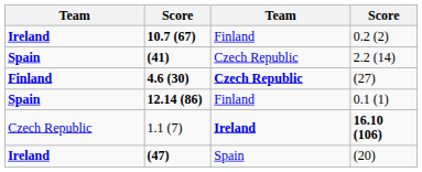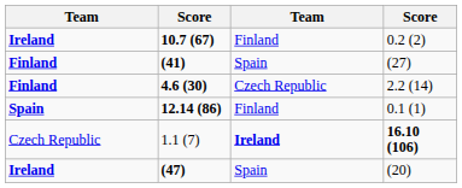(41) | column 1: Spain -> Finland
(41) | column 3: Czech Republic -> Spain
(41) | column 4: 2.2 (14) -> (27)
4.6 (30) | column 3: bold -> normal
4.6 (30) | column 4: (27) -> 2.2 (14)
